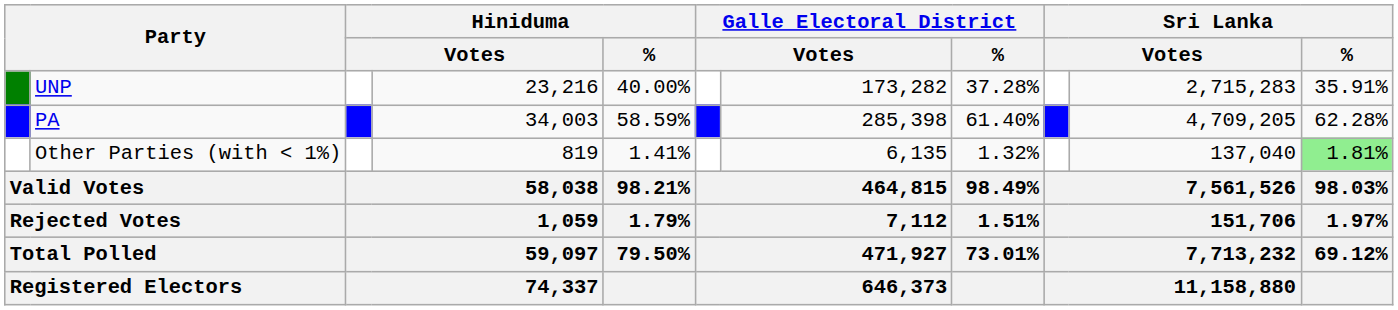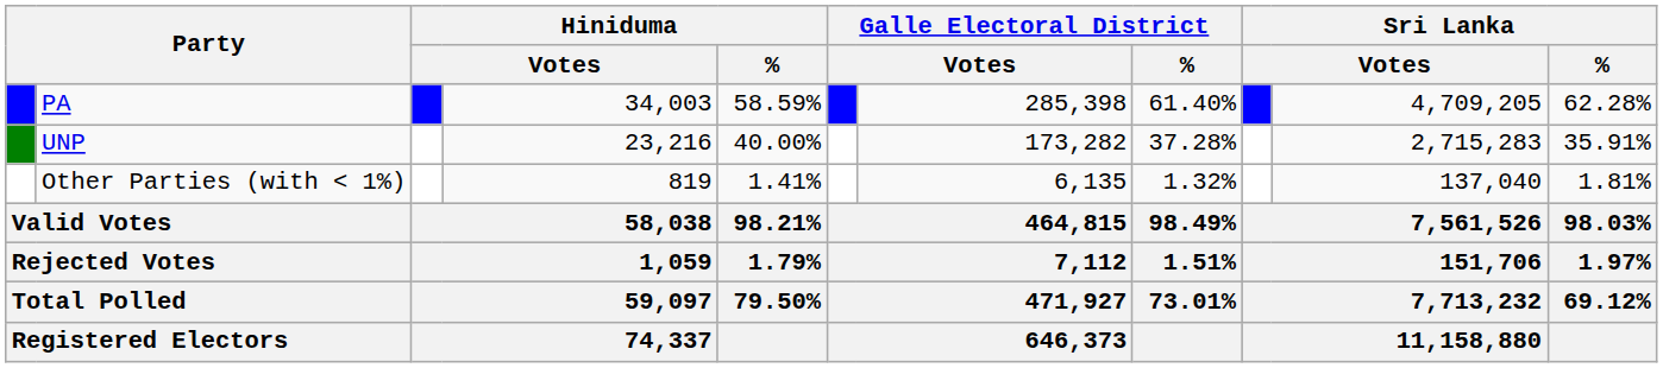rows swapped: PA <-> UNP
Other Parties (with < 1%) | Sri Lanka / %: lightgreen background -> no background
